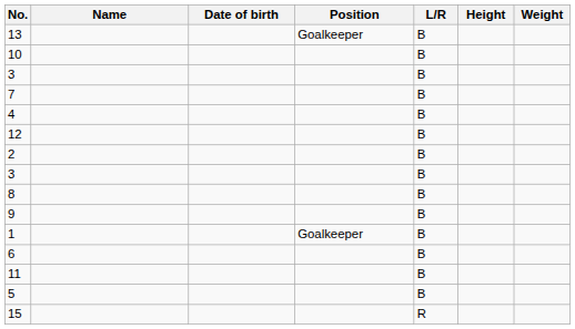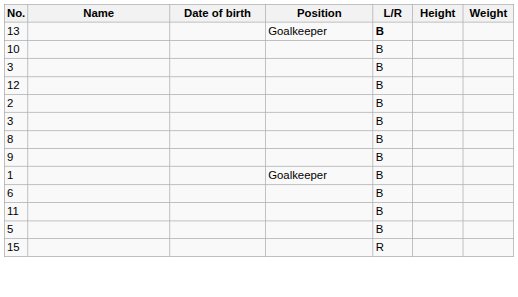13 | L/R: normal -> bold
- row: 7 | B
- row: 4 | B
